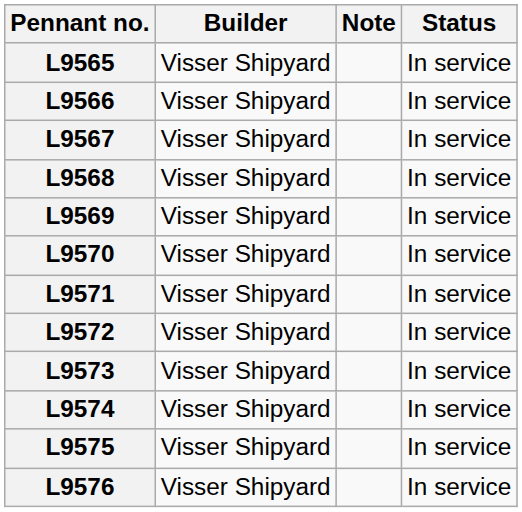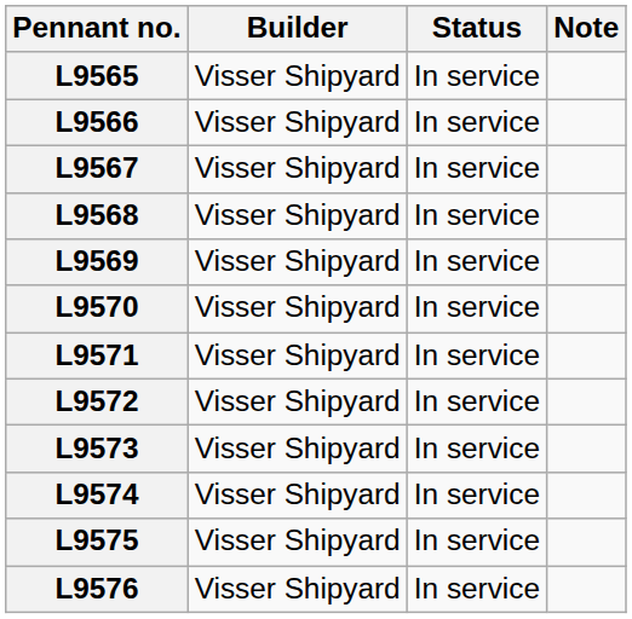columns swapped: Status <-> Note
